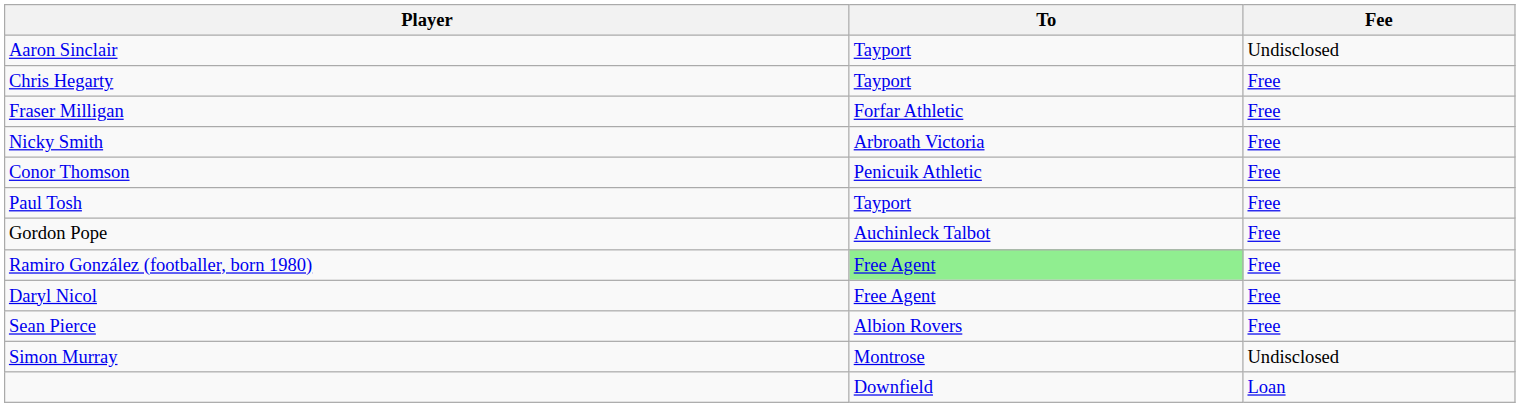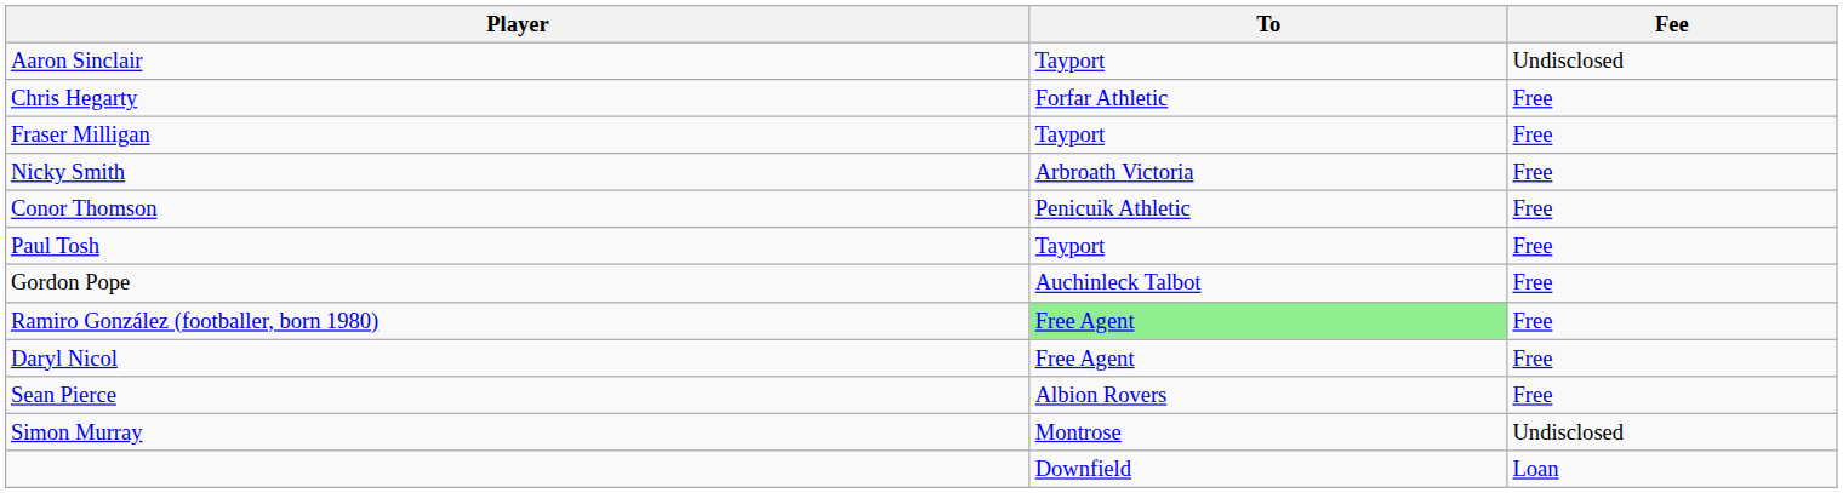Chris Hegarty | To: Tayport -> Forfar Athletic
Fraser Milligan | To: Forfar Athletic -> Tayport
